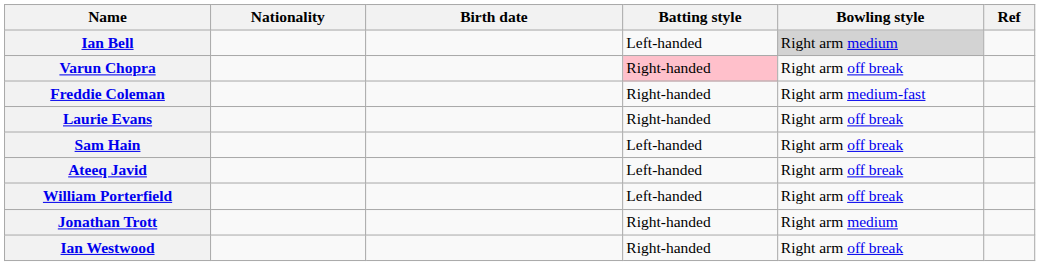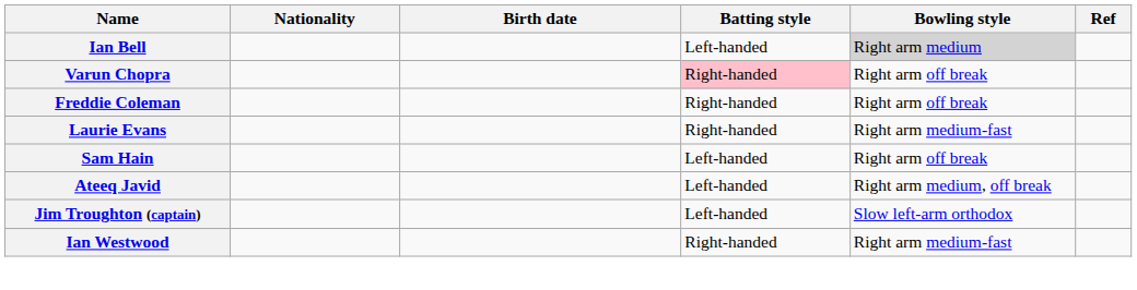Freddie Coleman | Bowling style: Right arm medium-fast -> Right arm off break
Laurie Evans | Bowling style: Right arm off break -> Right arm medium-fast
Ateeq Javid | Bowling style: Right arm off break -> Right arm medium, off break
- row: William Porterfield | Left-handed | Right arm off break
- row: Jonathan Trott | Right-handed | Right arm medium
+ row: Jim Troughton (captain) | Left-handed | Slow left-arm orthodox
Ian Westwood | Bowling style: Right arm off break -> Right arm medium-fast
